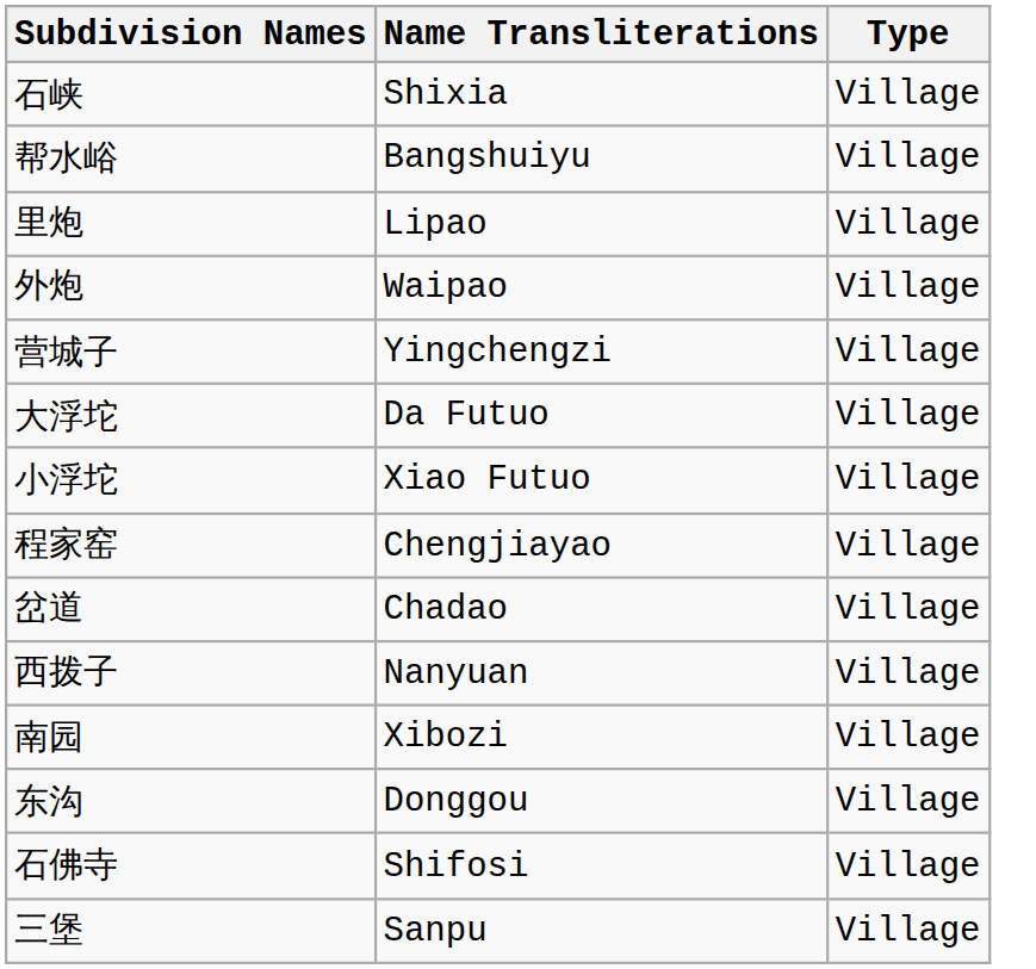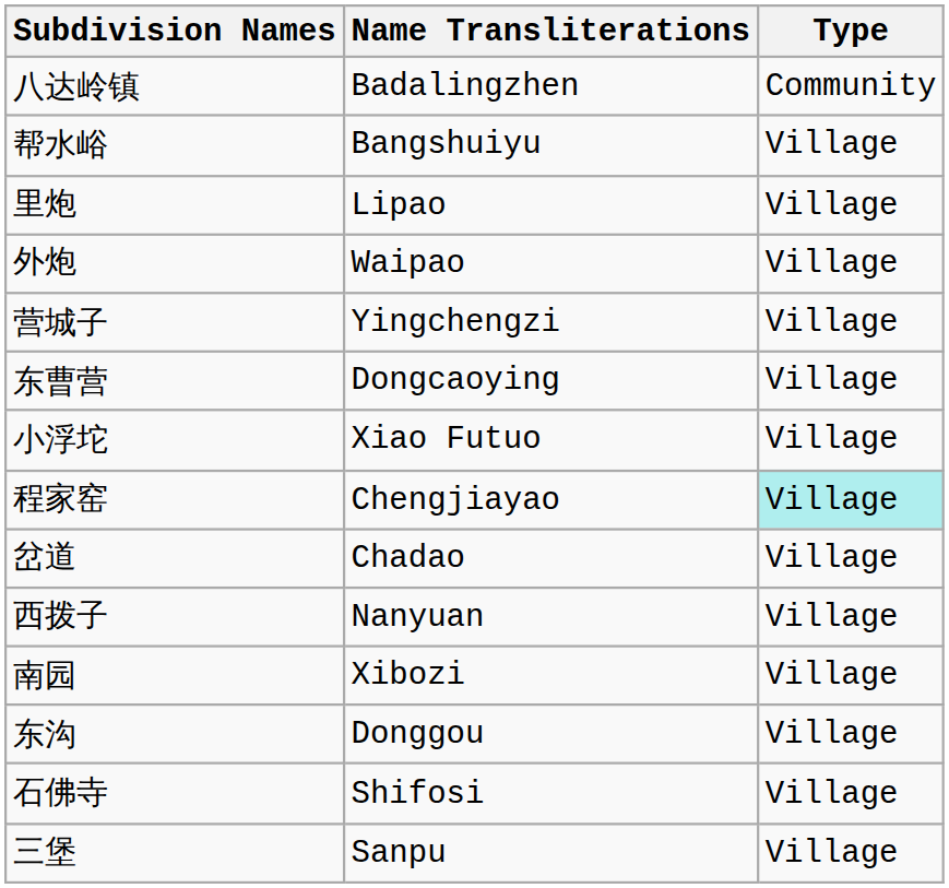+ row: 八达岭镇 | Badalingzhen | Community
- row: 石峡 | Shixia | Village
+ row: 东曹营 | Dongcaoying | Village
- row: 大浮坨 | Da Futuo | Village
程家窑 | Type: no background -> paleturquoise background
